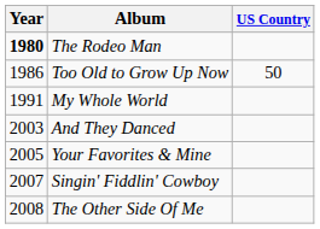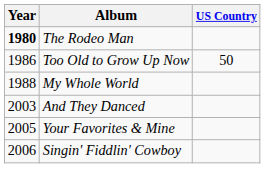My Whole World | Year: 1991 -> 1988
Singin' Fiddlin' Cowboy | Year: 2007 -> 2006
- row: 2008 | The Other Side Of Me
